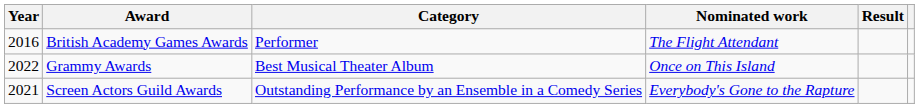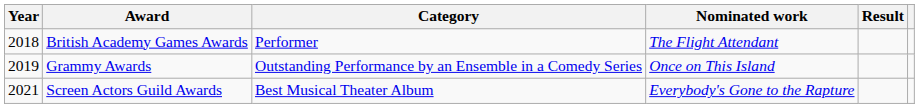British Academy Games Awards | Year: 2016 -> 2018
Grammy Awards | Year: 2022 -> 2019
Grammy Awards | Category: Best Musical Theater Album -> Outstanding Performance by an Ensemble in a Comedy Series
Screen Actors Guild Awards | Category: Outstanding Performance by an Ensemble in a Comedy Series -> Best Musical Theater Album
